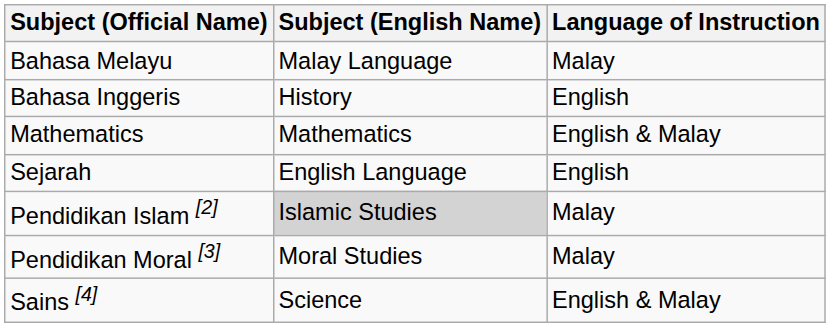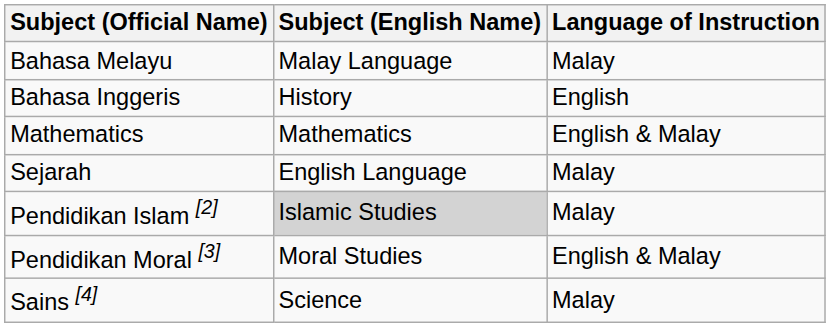Sejarah | Language of Instruction: English -> Malay
Pendidikan Moral [3] | Language of Instruction: Malay -> English & Malay
Sains [4] | Language of Instruction: English & Malay -> Malay
